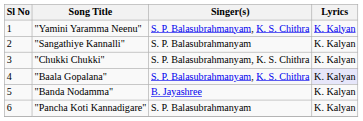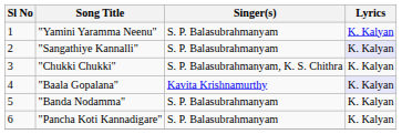"Yamini Yaramma Neenu" | Singer(s): S. P. Balasubrahmanyam, K. S. Chithra -> S. P. Balasubrahmanyam
"Sangathiye Kannalli" | Lyrics: no background -> lavender background
"Baala Gopalana" | Singer(s): S. P. Balasubrahmanyam, K. S. Chithra -> Kavita Krishnamurthy
"Banda Nodamma" | Singer(s): B. Jayashree -> S. P. Balasubrahmanyam
